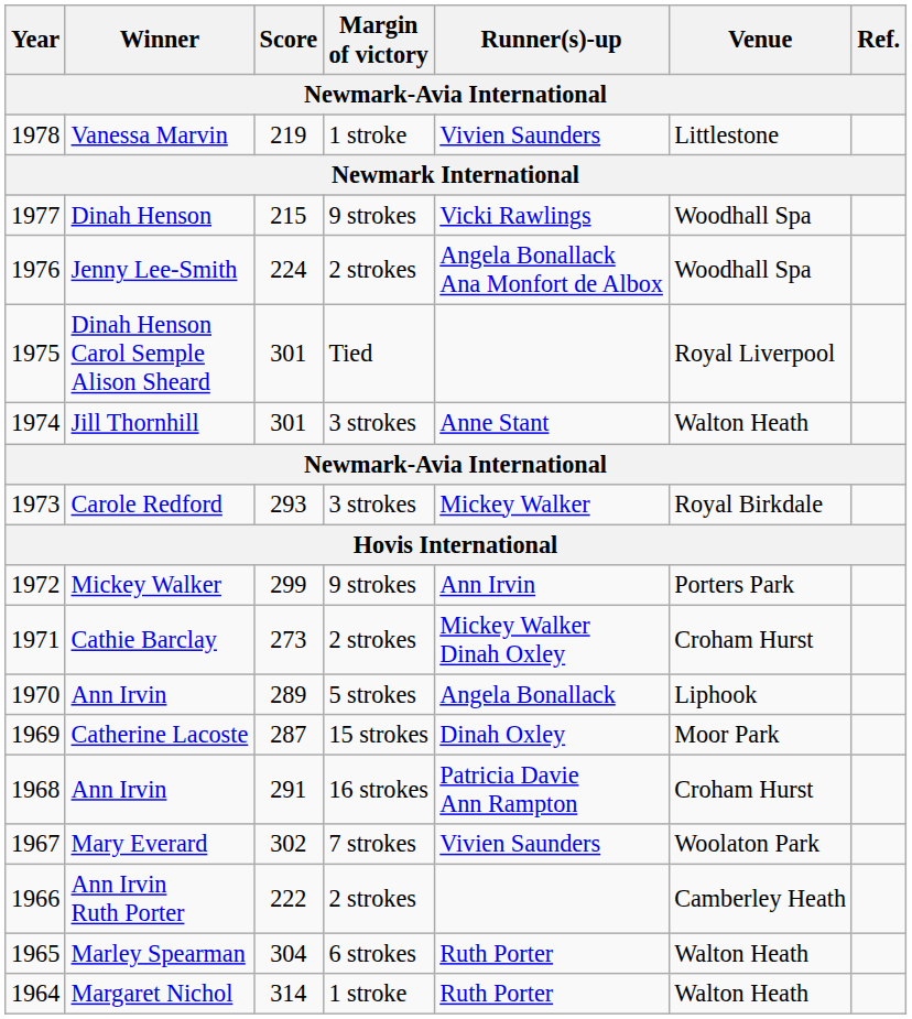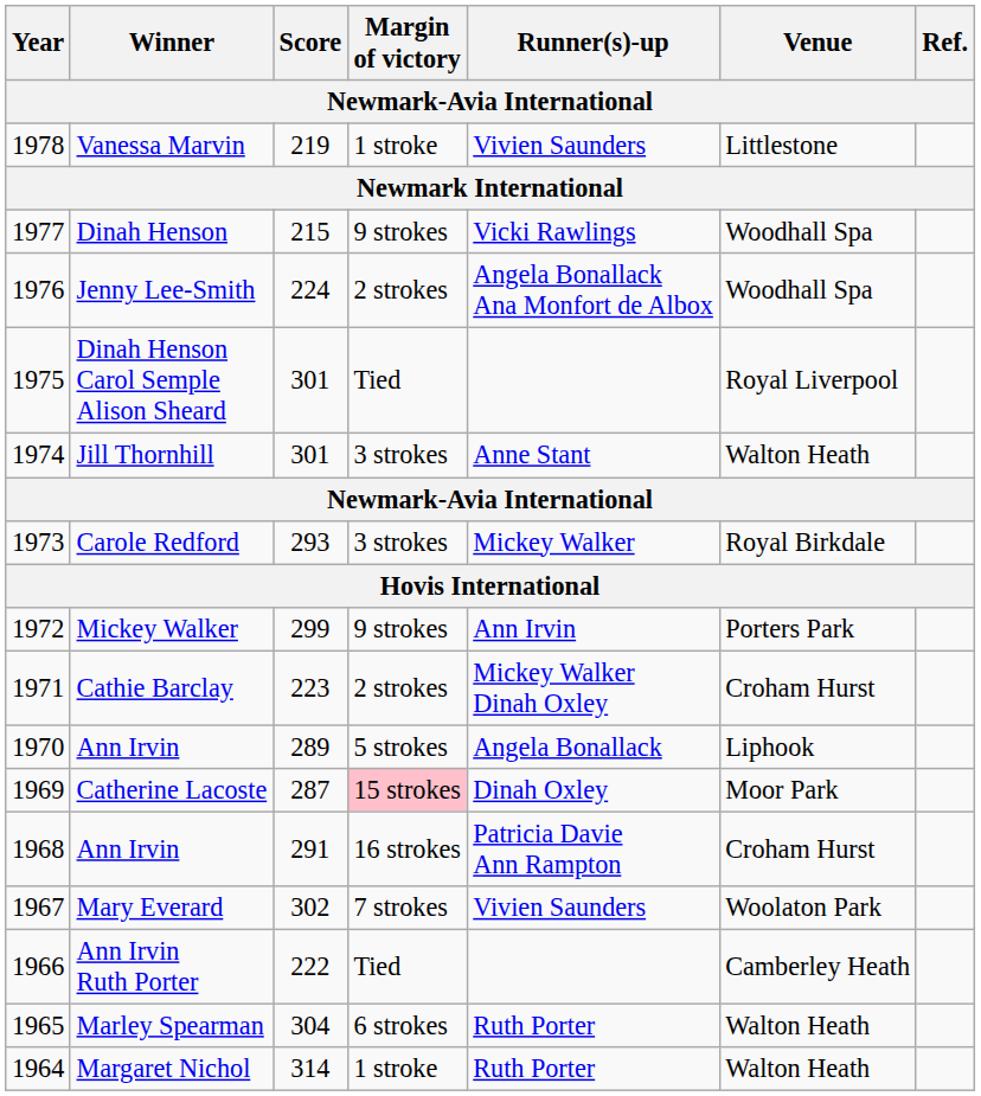Cathie Barclay | Score: 273 -> 223
Catherine Lacoste | Margin of victory: no background -> pink background
Ann Irvin Ruth Porter | Margin of victory: 2 strokes -> Tied
